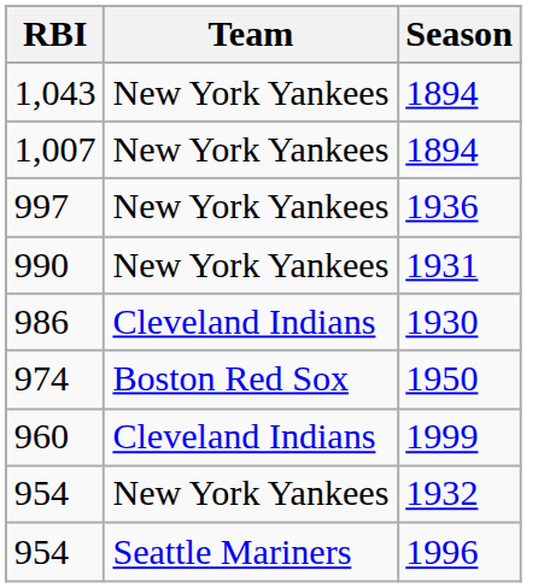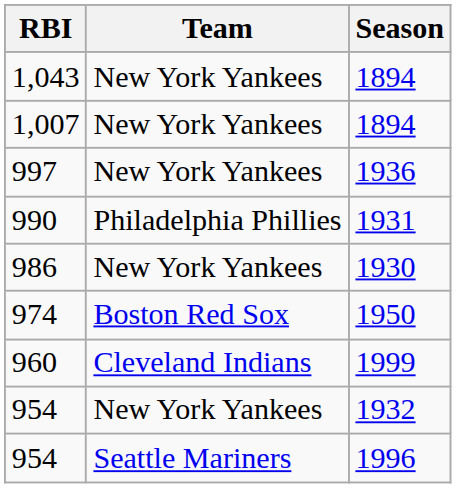990 | Team: New York Yankees -> Philadelphia Phillies
986 | Team: Cleveland Indians -> New York Yankees
